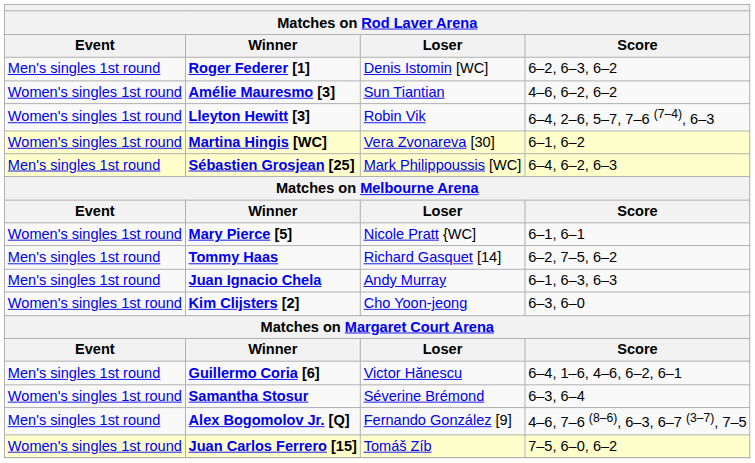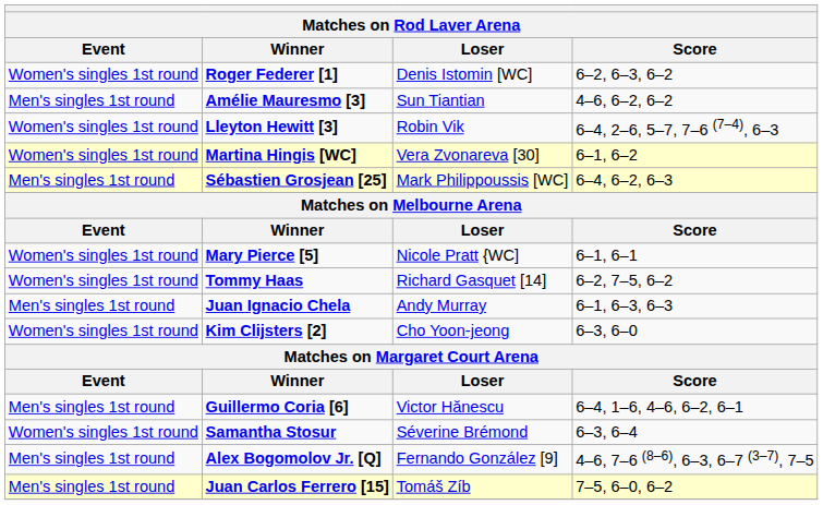Roger Federer [1] | Event: Men's singles 1st round -> Women's singles 1st round
Amélie Mauresmo [3] | Event: Women's singles 1st round -> Men's singles 1st round
Tommy Haas | Event: Men's singles 1st round -> Women's singles 1st round
Juan Carlos Ferrero [15] | Event: Women's singles 1st round -> Men's singles 1st round
